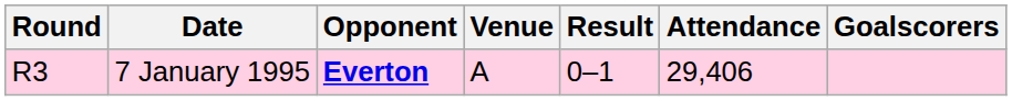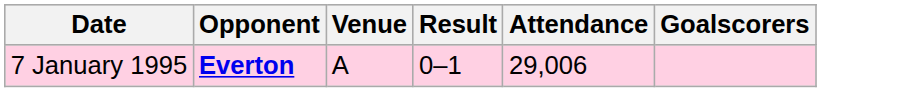- column: Round | R3
7 January 1995 | Attendance: 29,406 -> 29,006
